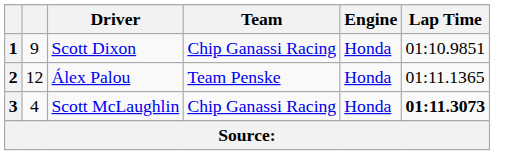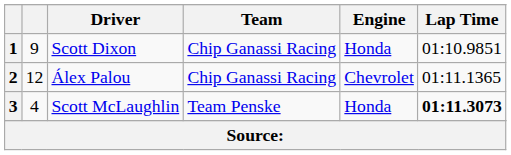Álex Palou | Team: Team Penske -> Chip Ganassi Racing
Álex Palou | Engine: Honda -> Chevrolet
Scott McLaughlin | Team: Chip Ganassi Racing -> Team Penske
